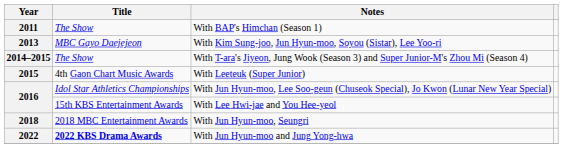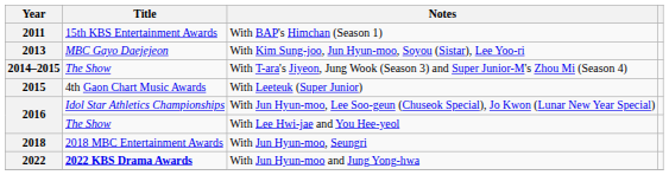With BAP's Himchan (Season 1) | Title: The Show -> 15th KBS Entertainment Awards
With Lee Hwi-jae and You Hee-yeol | Title: 15th KBS Entertainment Awards -> The Show
